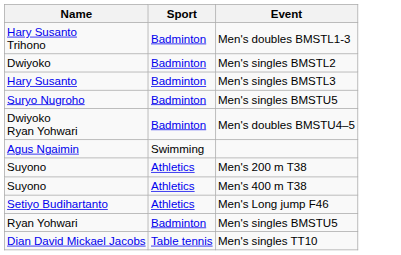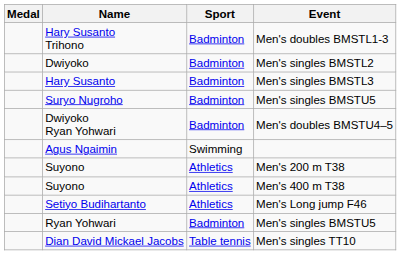+ column: Medal
